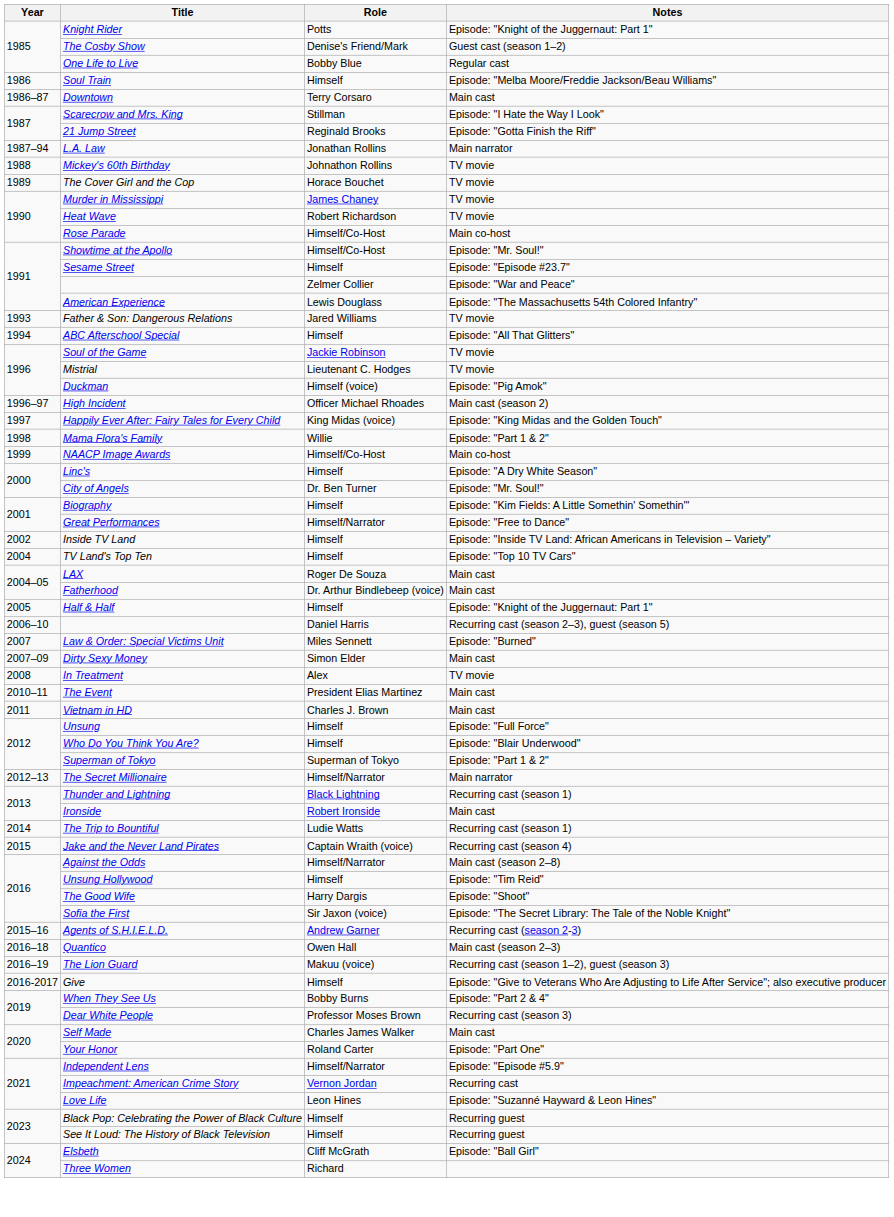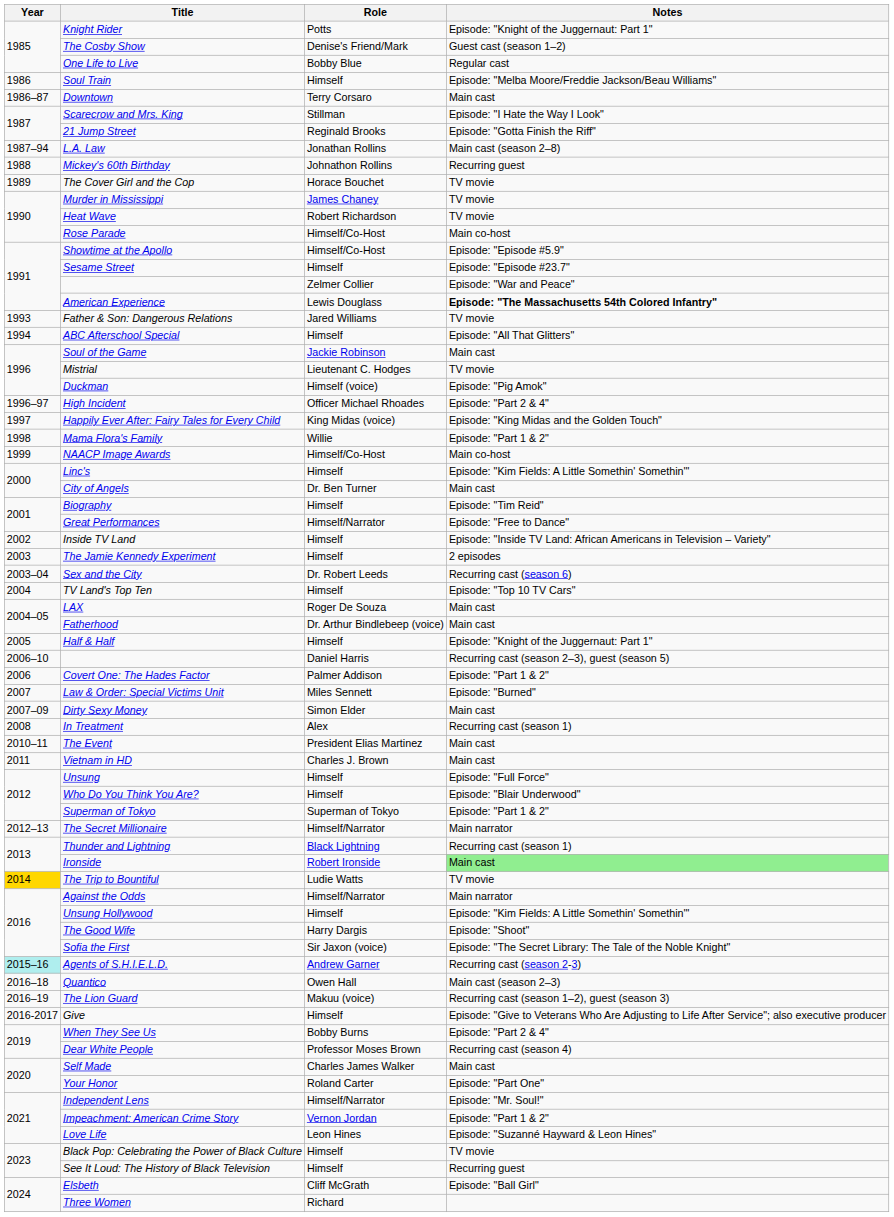L.A. Law | Notes: Main narrator -> Main cast (season 2–8)
Mickey's 60th Birthday | Notes: TV movie -> Recurring guest
Showtime at the Apollo | Notes: Episode: "Mr. Soul!" -> Episode: "Episode #5.9"
American Experience | Notes: normal -> bold
Soul of the Game | Notes: TV movie -> Main cast
High Incident | Notes: Main cast (season 2) -> Episode: "Part 2 & 4"
Linc's | Notes: Episode: "A Dry White Season" -> Episode: "Kim Fields: A Little Somethin' Somethin'"
City of Angels | Notes: Episode: "Mr. Soul!" -> Main cast
Biography | Notes: Episode: "Kim Fields: A Little Somethin' Somethin'" -> Episode: "Tim Reid"
+ row: 2003 | The Jamie Kennedy Experiment | Himself | 2 episodes
+ row: 2003–04 | Sex and the City | Dr. Robert Leeds | Recurring cast (season 6)
+ row: 2006 | Covert One: The Hades Factor | Palmer Addison | Episode: "Part 1 & 2"
In Treatment | Notes: TV movie -> Recurring cast (season 1)
Ironside | Notes: no background -> lightgreen background
The Trip to Bountiful | Year: no background -> gold background
The Trip to Bountiful | Notes: Recurring cast (season 1) -> TV movie
- row: 2015 | Jake and the Never Land Pirates | Captain Wraith (voice) | Recurring cast (season 4)
Against the Odds | Notes: Main cast (season 2–8) -> Main narrator
Unsung Hollywood | Notes: Episode: "Tim Reid" -> Episode: "Kim Fields: A Little Somethin' Somethin'"
Agents of S.H.I.E.L.D. | Year: no background -> paleturquoise background
Dear White People | Notes: Recurring cast (season 3) -> Recurring cast (season 4)
Independent Lens | Notes: Episode: "Episode #5.9" -> Episode: "Mr. Soul!"
Impeachment: American Crime Story | Notes: Recurring cast -> Episode: "Part 1 & 2"
Black Pop: Celebrating the Power of Black Culture | Notes: Recurring guest -> TV movie
